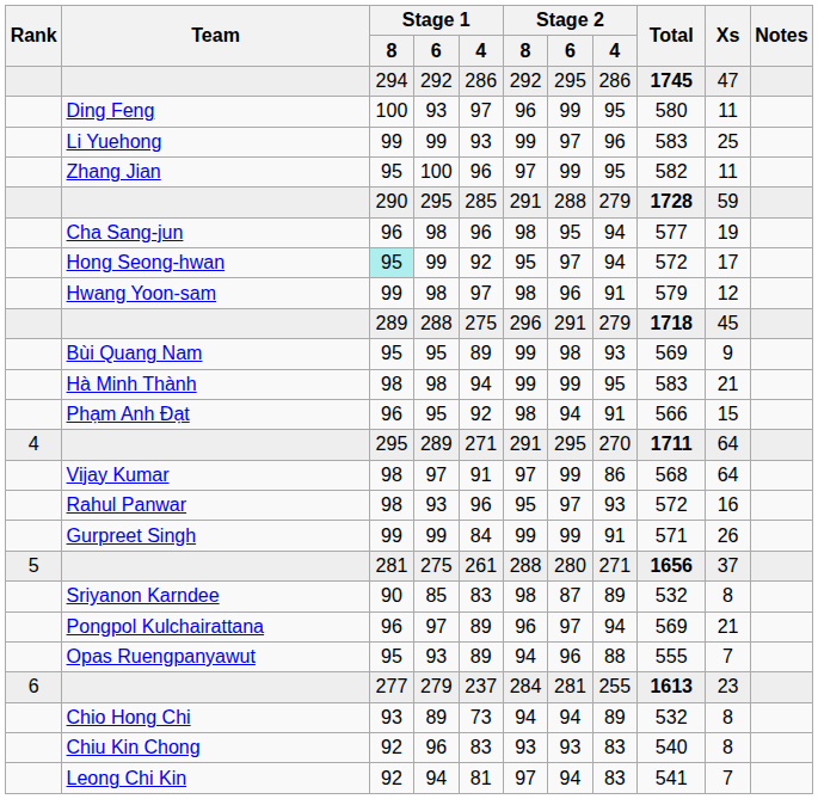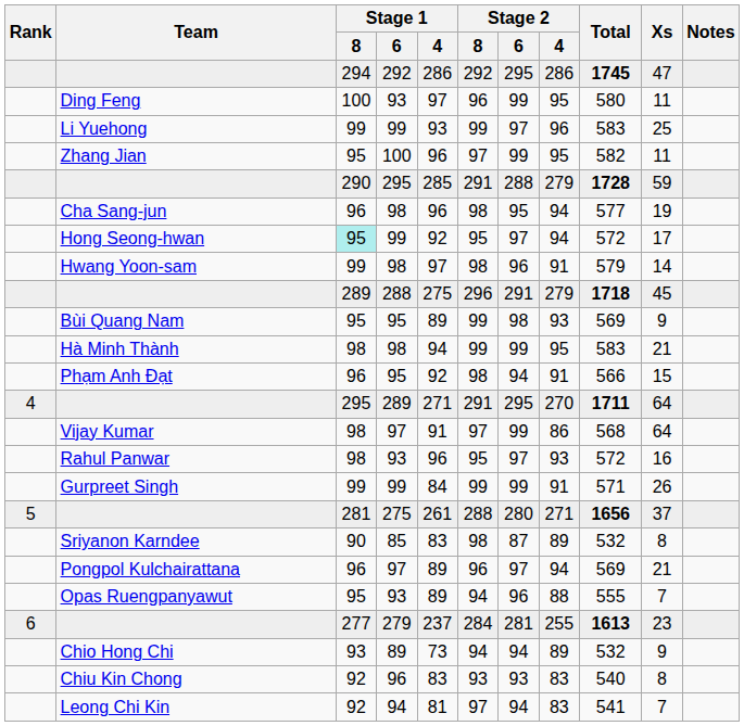Hwang Yoon-sam | Xs: 12 -> 14
Chio Hong Chi | Xs: 8 -> 9
